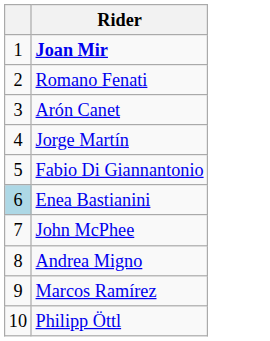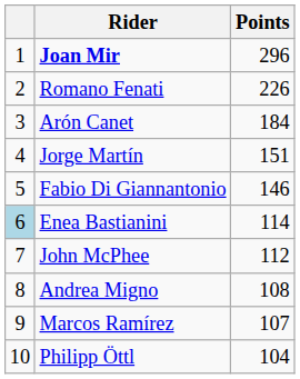+ column: Points | 296 | 226 | 184 | 151 | 146 | 114 | 112 | 108 | 107 | 104
